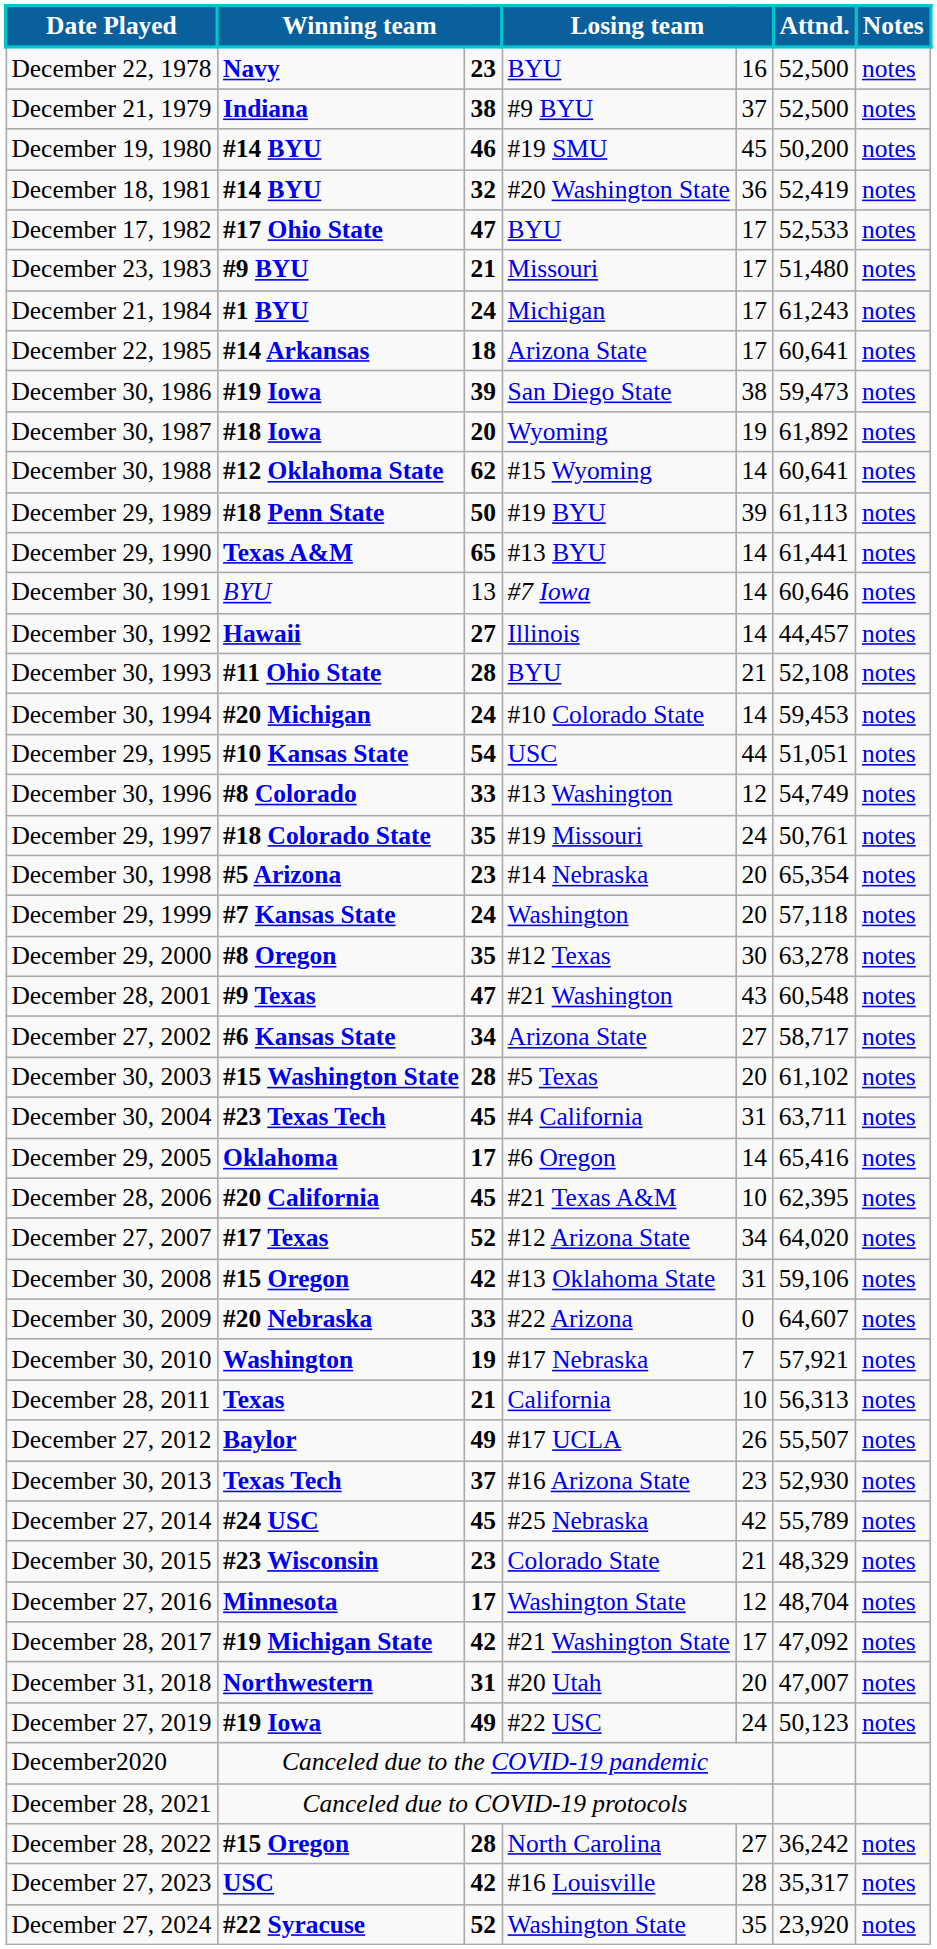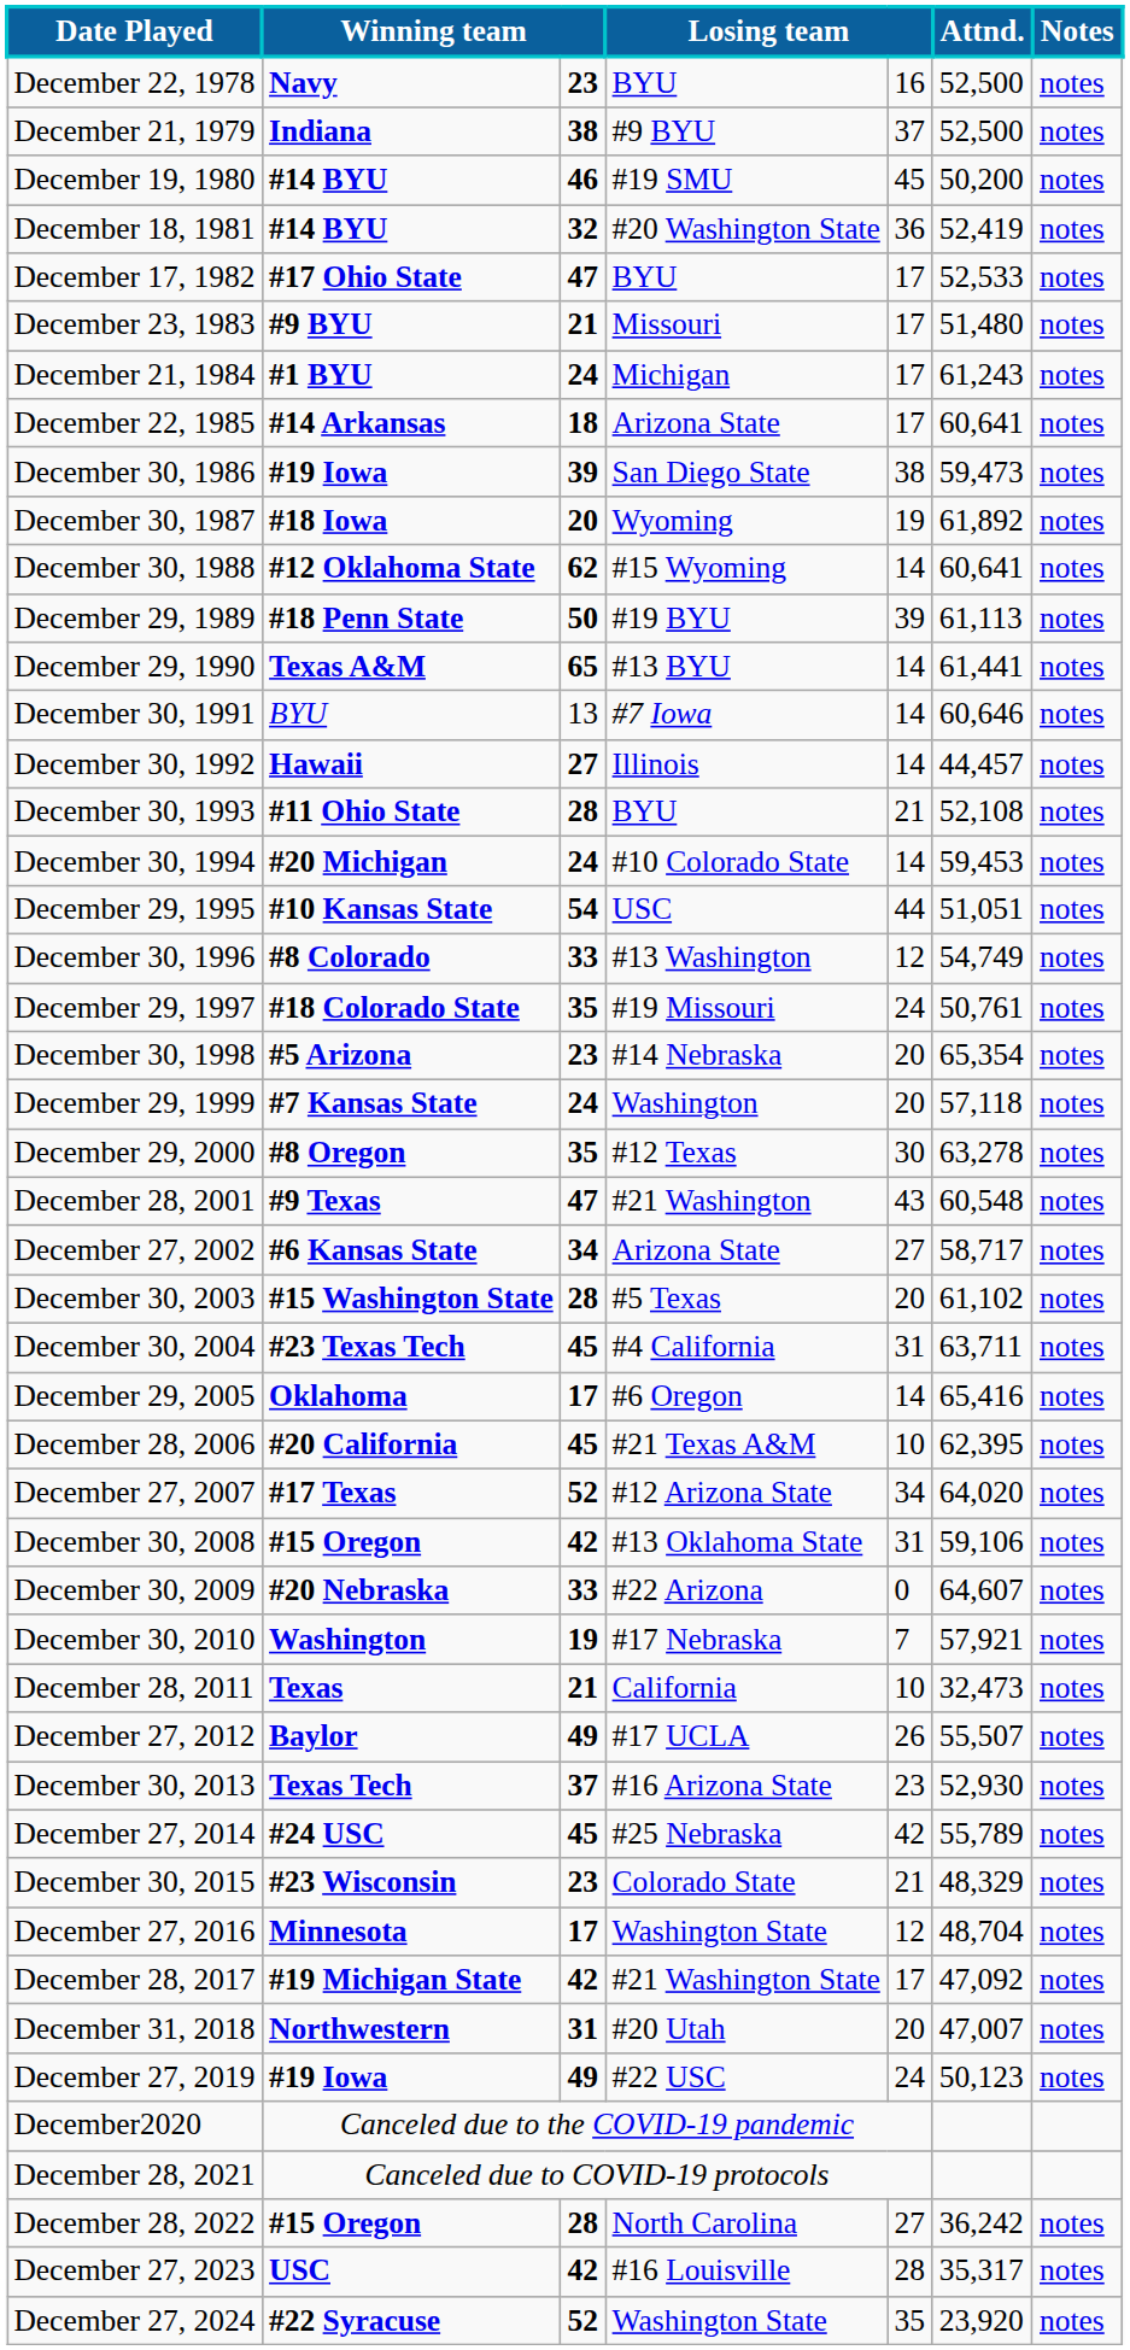December 28, 2011 | Attnd.: 56,313 -> 32,473
